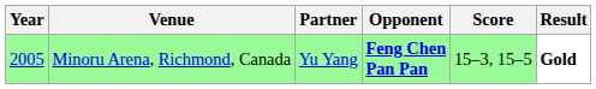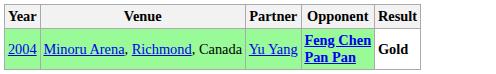- column: Score | 15–3, 15–5
Minoru Arena, Richmond, Canada | Year: 2005 -> 2004
